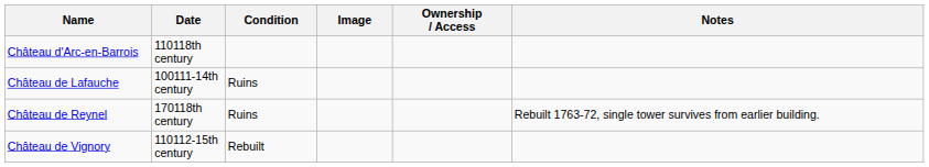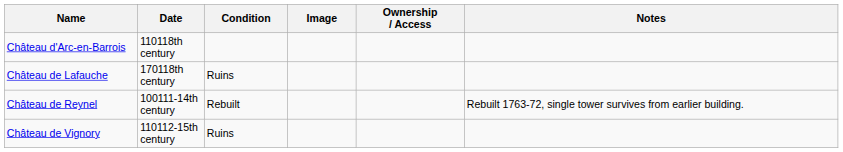Château de Lafauche | Date: 100111-14th century -> 170118th century
Château de Reynel | Date: 170118th century -> 100111-14th century
Château de Reynel | Condition: Ruins -> Rebuilt
Château de Vignory | Condition: Rebuilt -> Ruins
